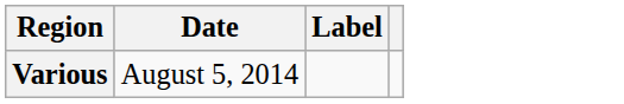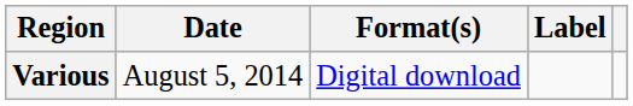+ column: Format(s) | Digital download
